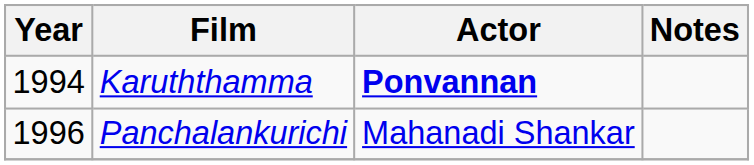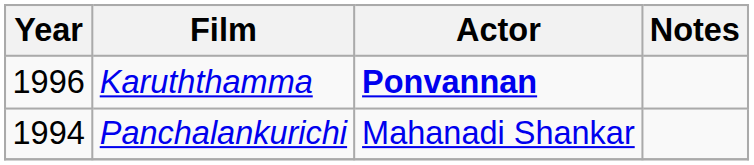Karuththamma | Year: 1994 -> 1996
Panchalankurichi | Year: 1996 -> 1994
